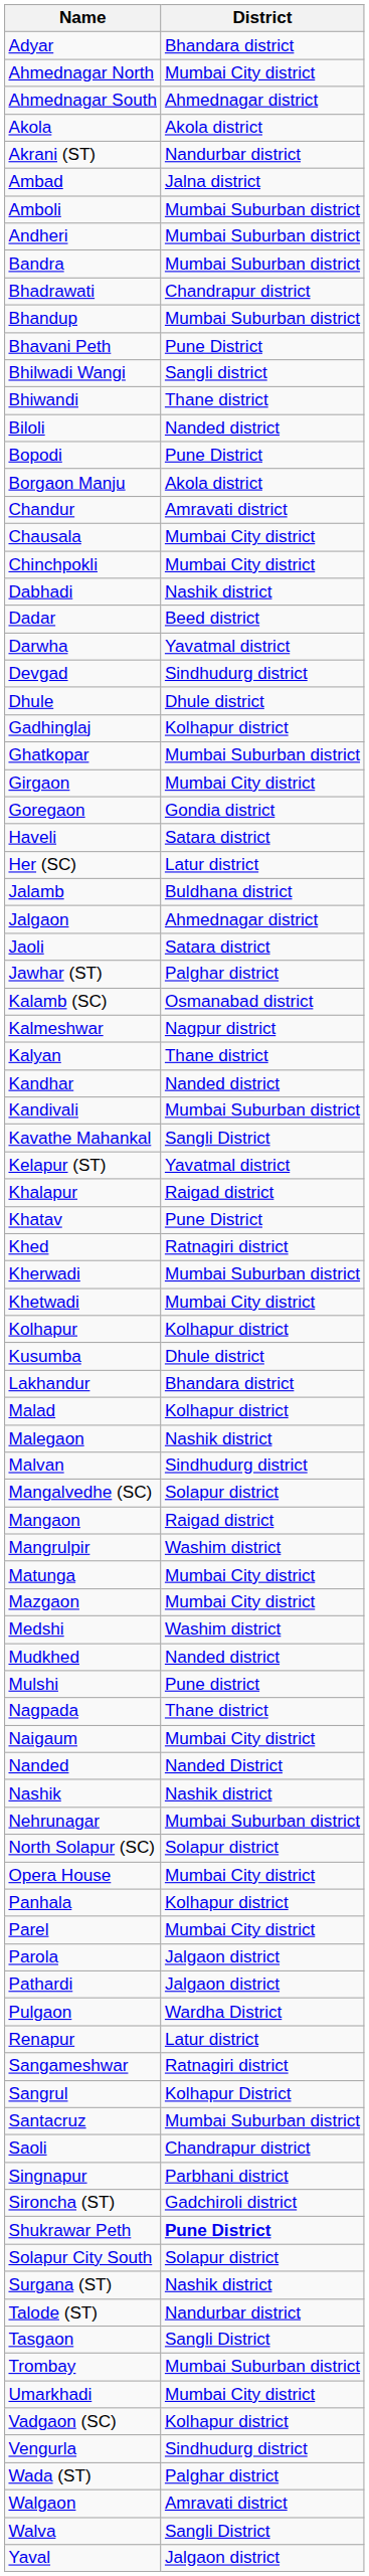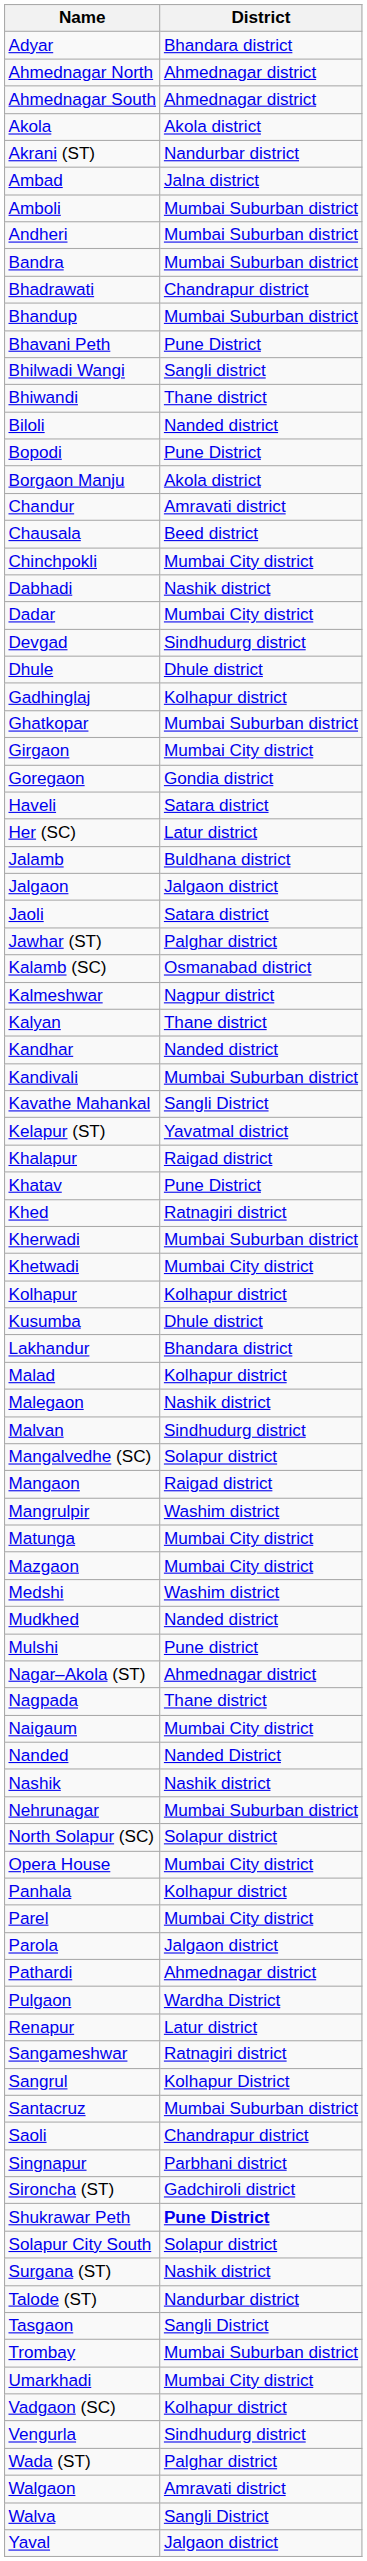Ahmednagar North | District: Mumbai City district -> Ahmednagar district
Chausala | District: Mumbai City district -> Beed district
Dadar | District: Beed district -> Mumbai City district
- row: Darwha | Yavatmal district
Jalgaon | District: Ahmednagar district -> Jalgaon district
+ row: Nagar–Akola (ST) | Ahmednagar district
Pathardi | District: Jalgaon district -> Ahmednagar district
